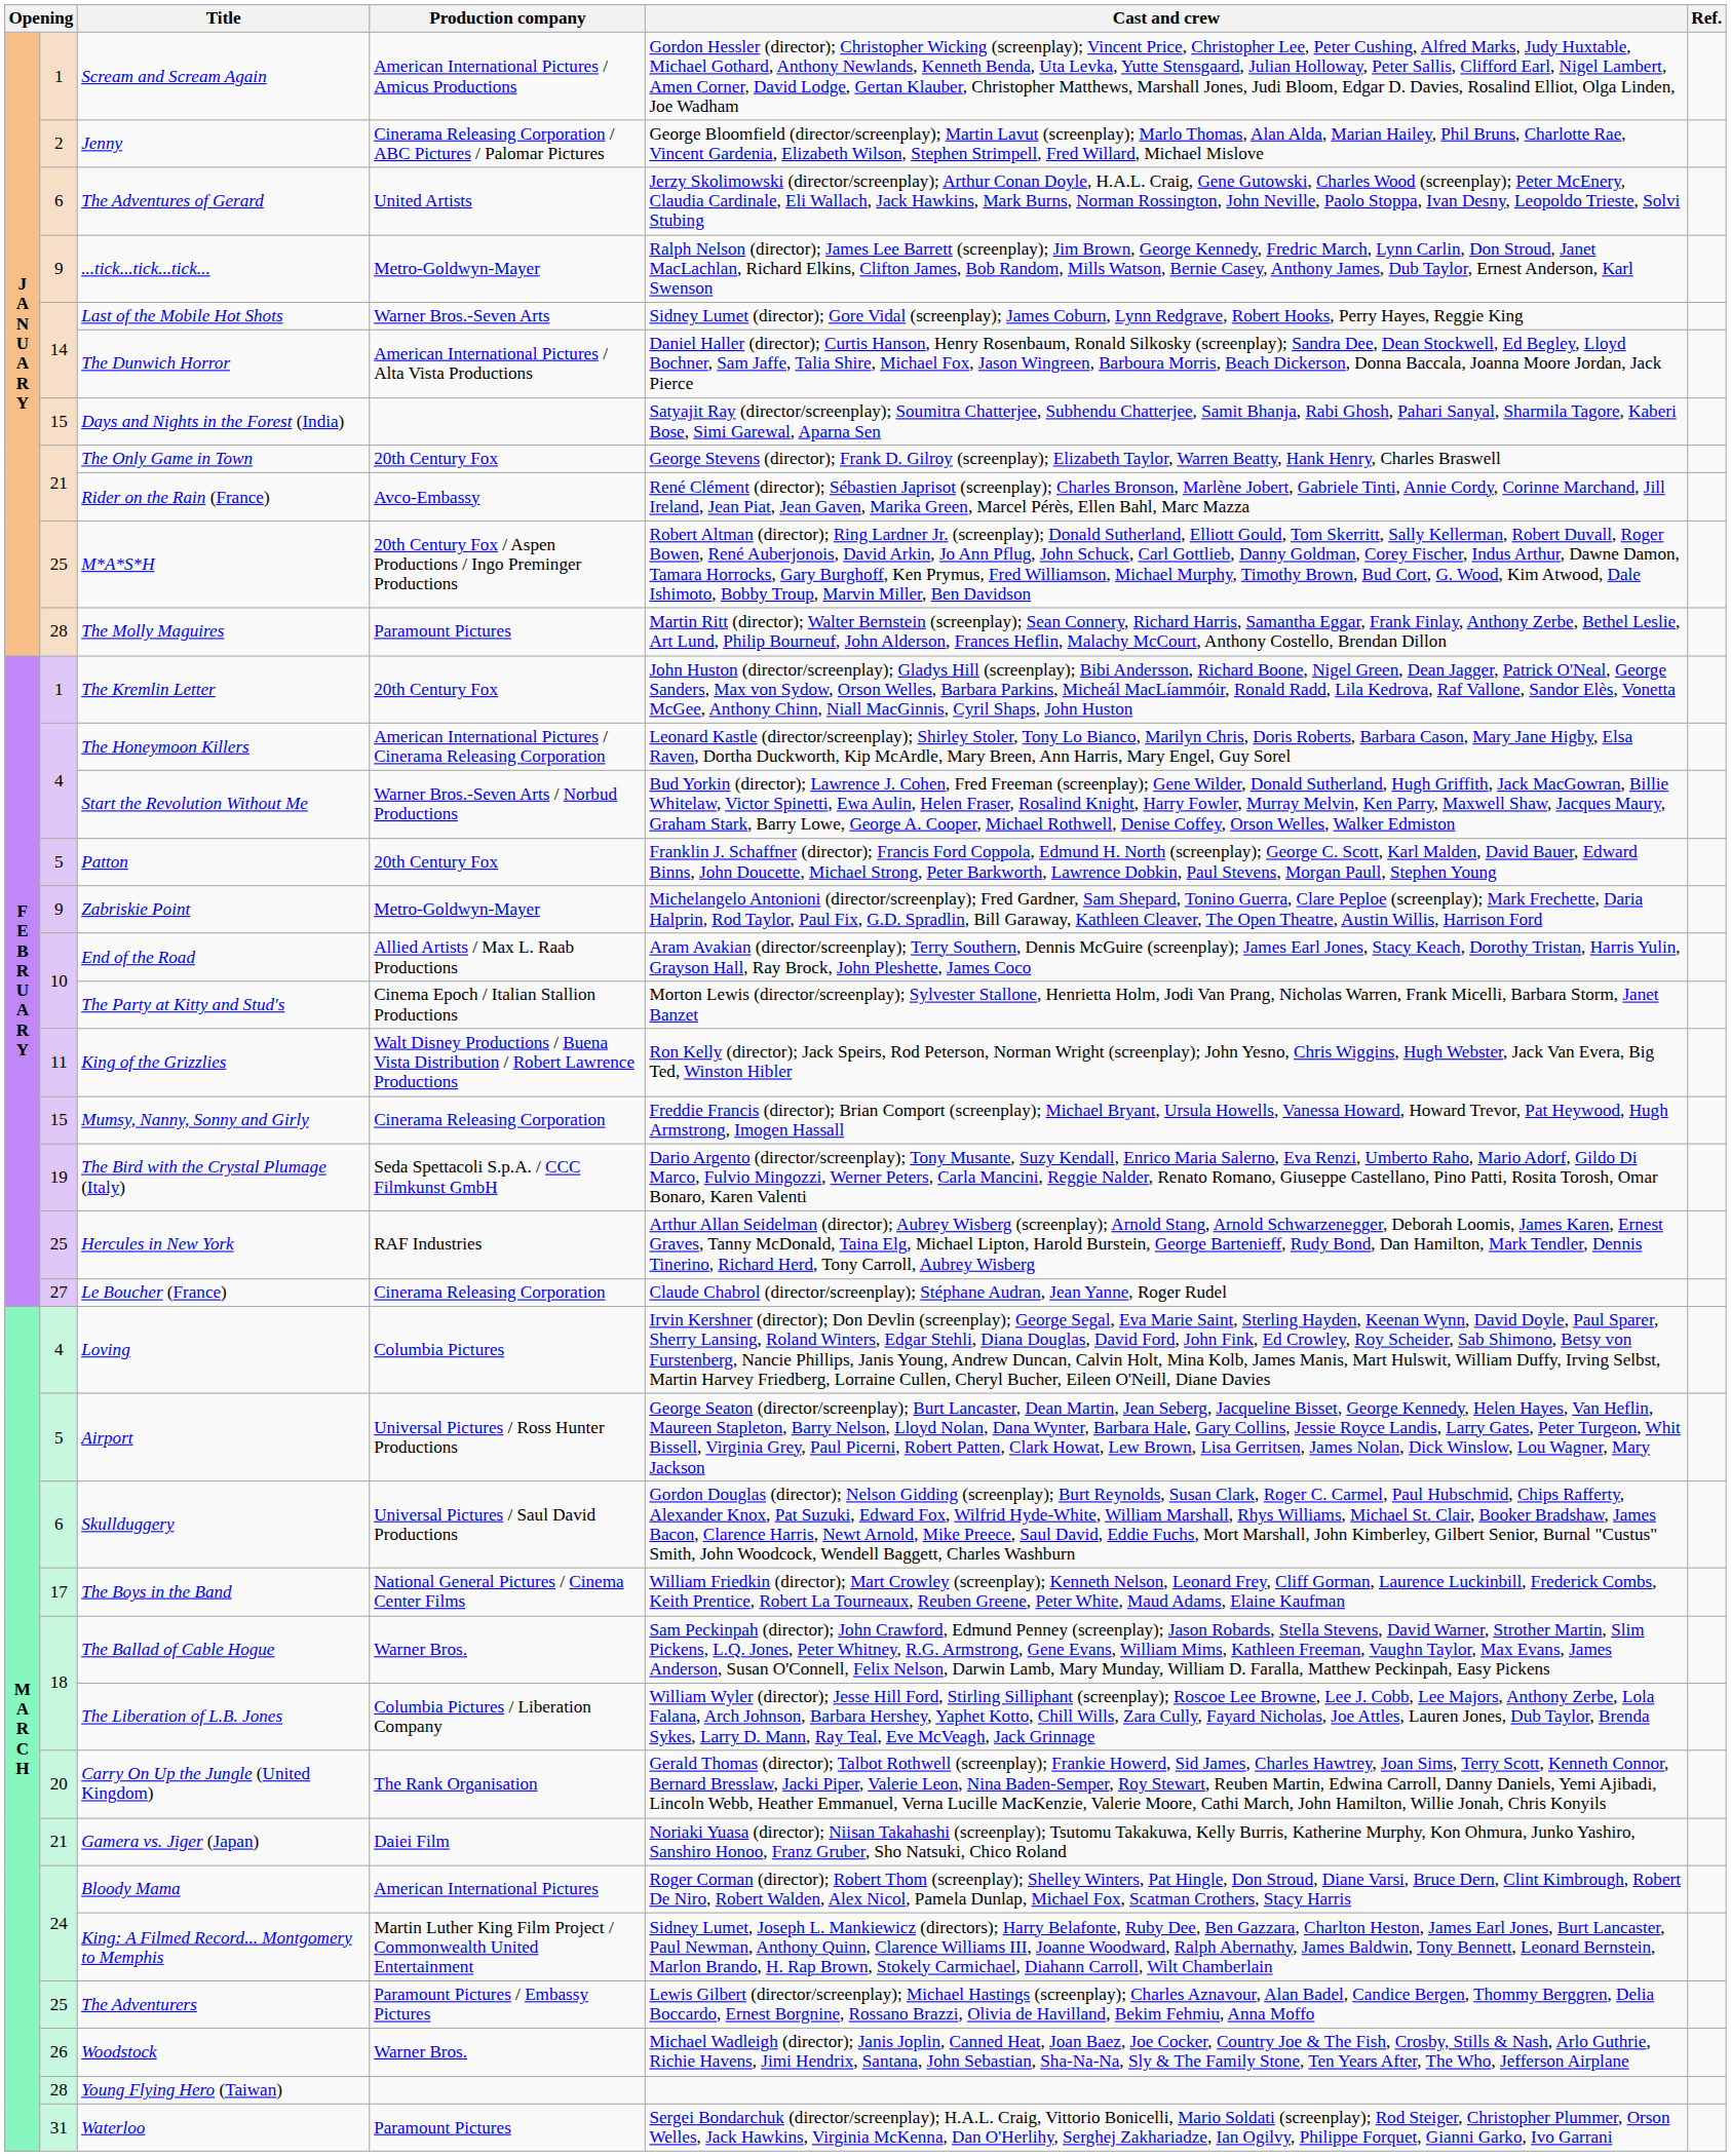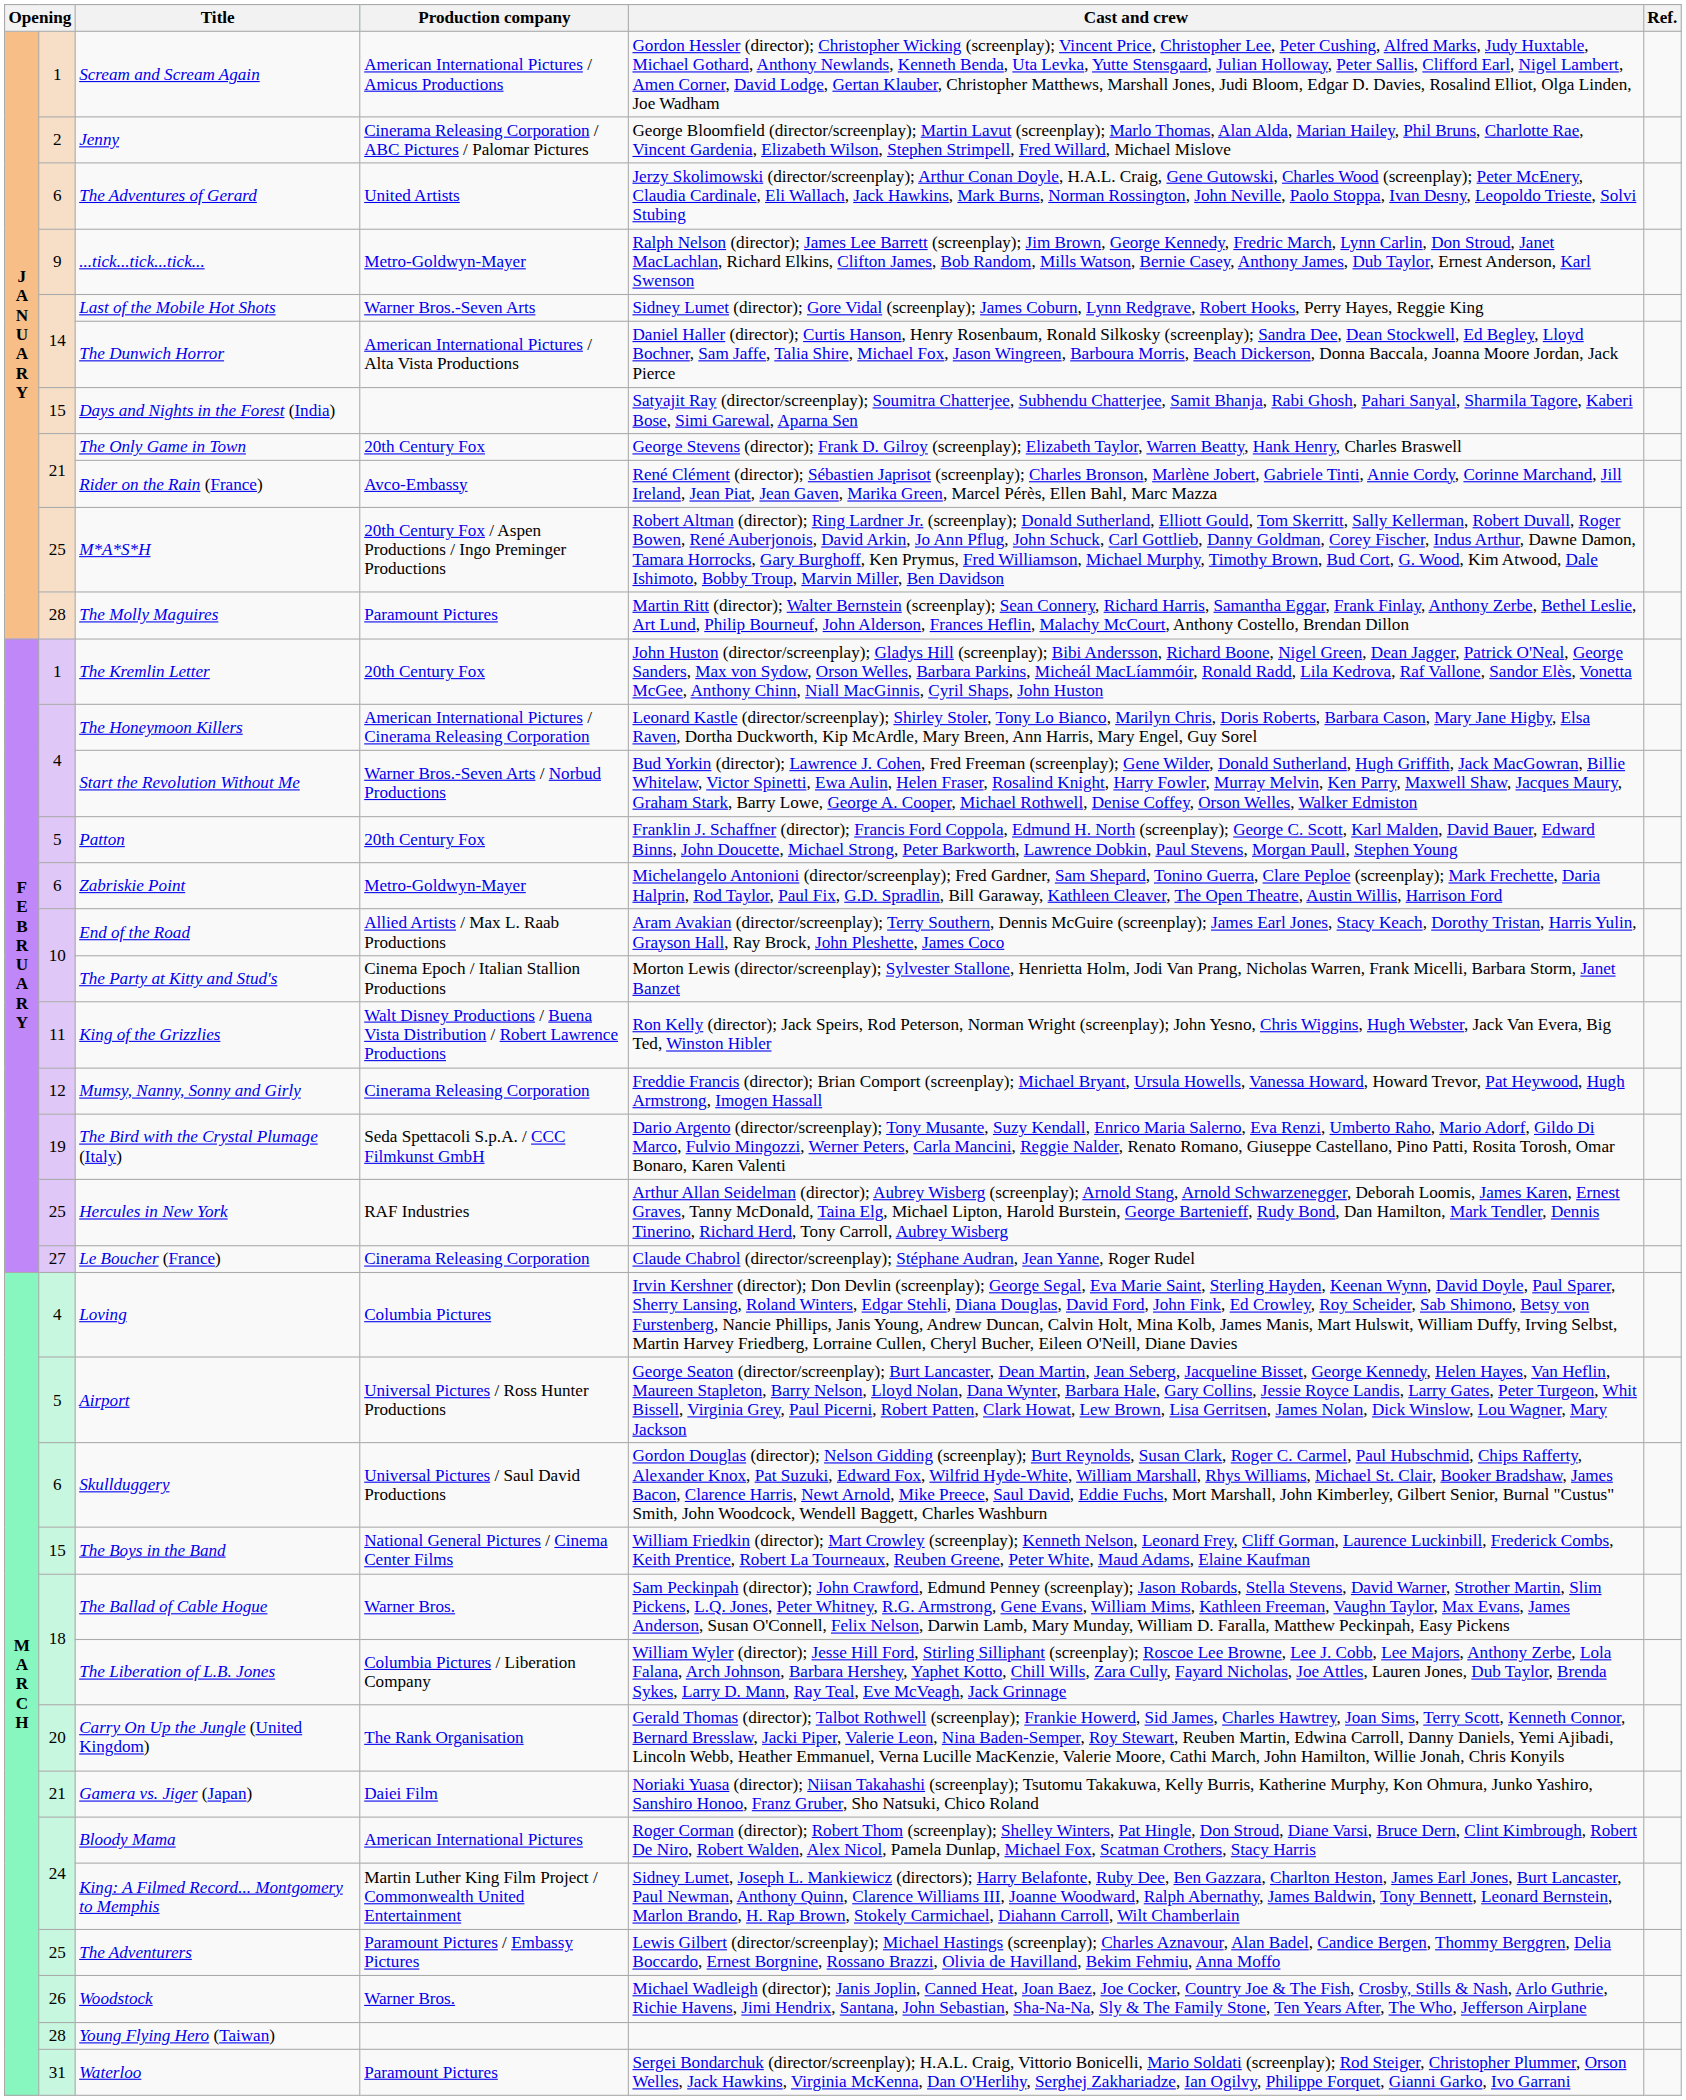Zabriskie Point | column 2: 9 -> 6
Mumsy, Nanny, Sonny and Girly | column 2: 15 -> 12
The Boys in the Band | column 2: 17 -> 15
